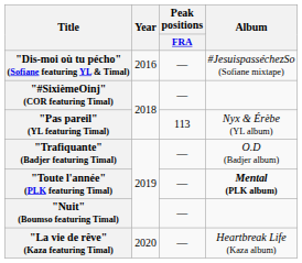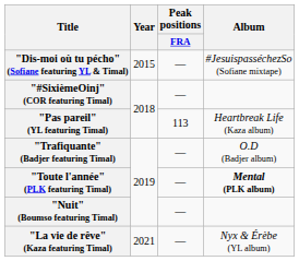"Dis-moi où tu pécho" (Sofiane featuring YL & Timal) | Year: 2016 -> 2015
"Pas pareil" (YL featuring Timal) | Album: Nyx & Érèbe (YL album) -> Heartbreak Life (Kaza album)
"La vie de rêve" (Kaza featuring Timal) | Year: 2020 -> 2021
"La vie de rêve" (Kaza featuring Timal) | Album: Heartbreak Life (Kaza album) -> Nyx & Érèbe (YL album)
